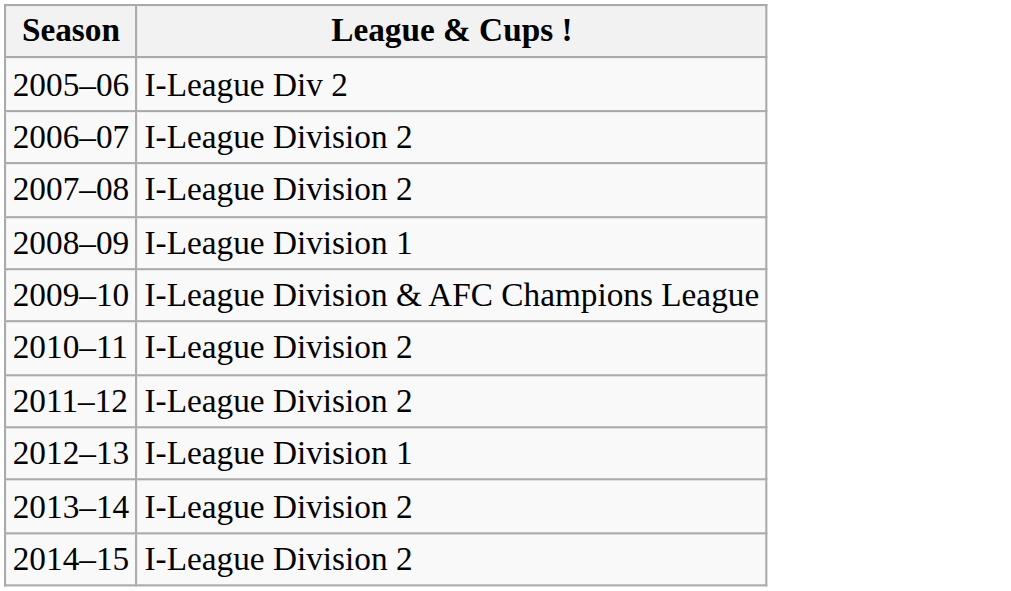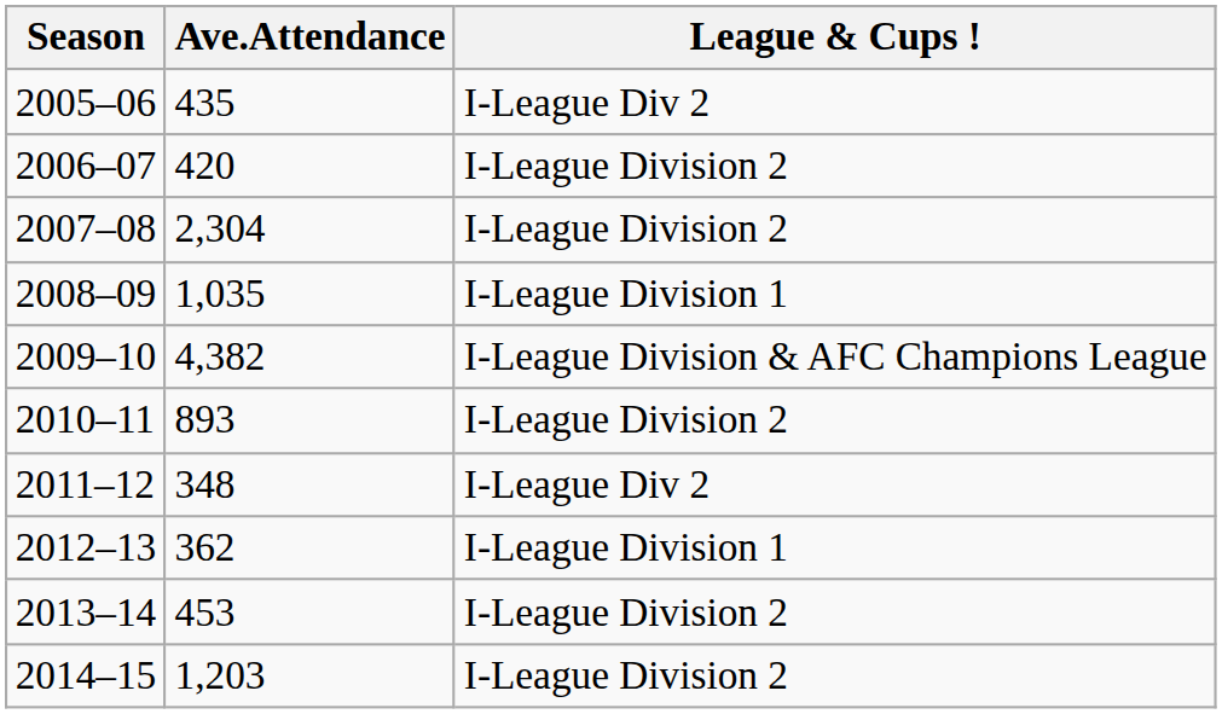+ column: Ave.Attendance | 435 | 420 | 2,304 | 1,035 | 4,382 | 893 | 348 | 362 | 453 | 1,203
2011–12 | League & Cups !: I-League Division 2 -> I-League Div 2
